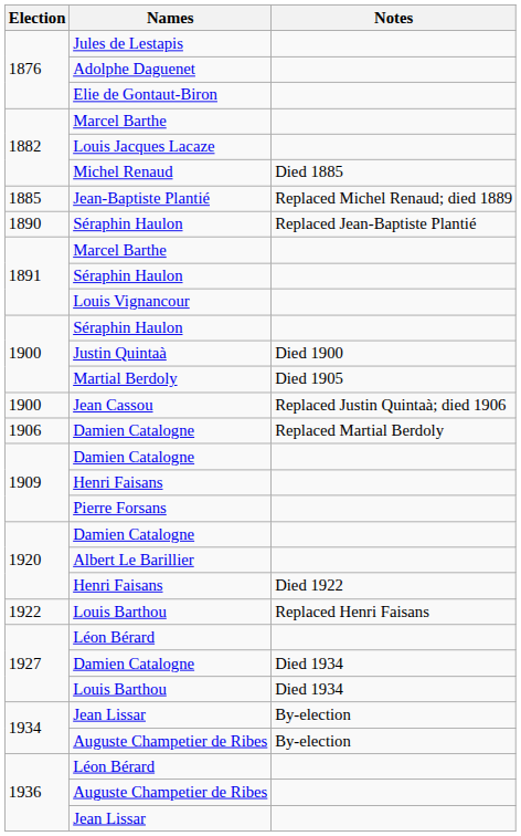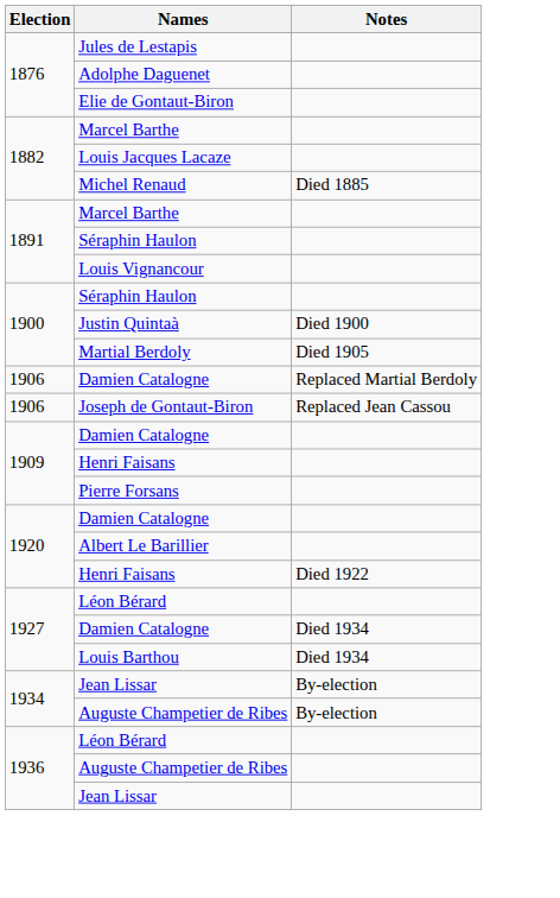- row: 1885 | Jean-Baptiste Plantié | Replaced Michel Renaud; died 1889
- row: 1890 | Séraphin Haulon | Replaced Jean-Baptiste Plantié
- row: 1900 | Jean Cassou | Replaced Justin Quintaà; died 1906
+ row: 1906 | Joseph de Gontaut-Biron | Replaced Jean Cassou
- row: 1922 | Louis Barthou | Replaced Henri Faisans
